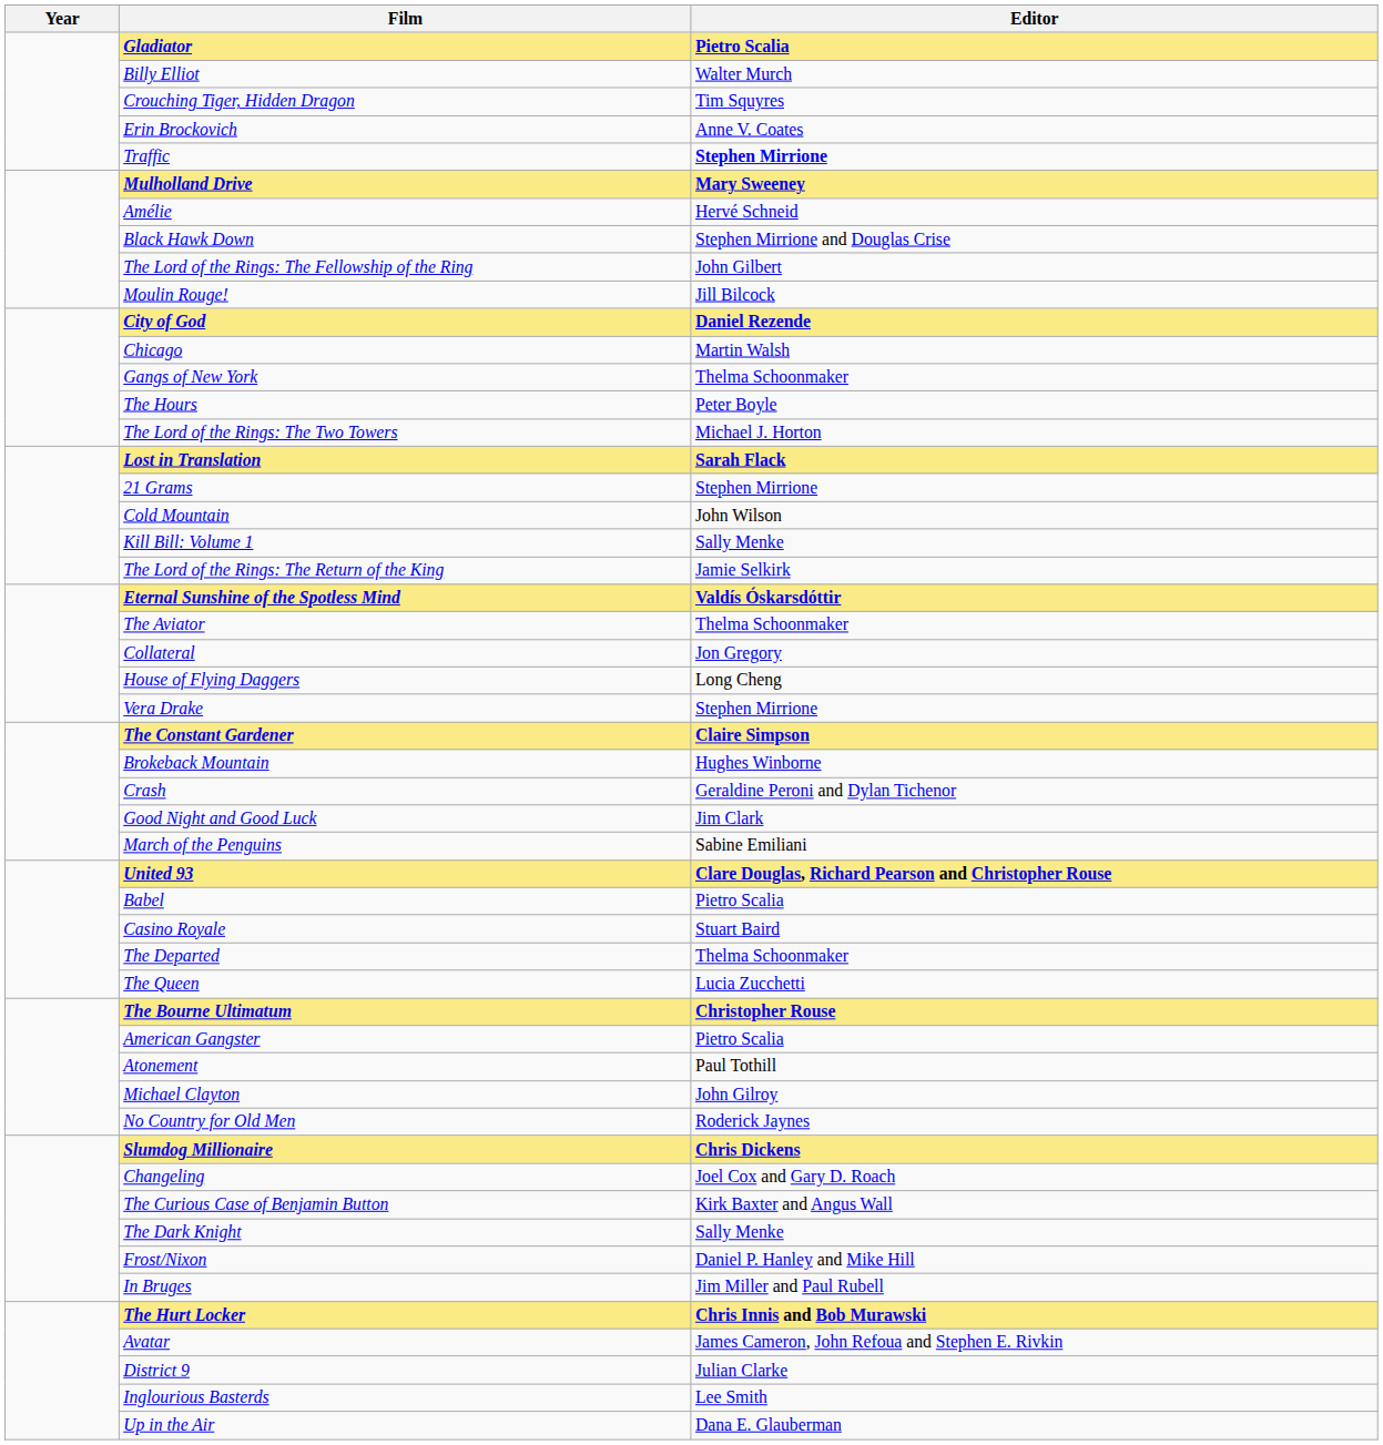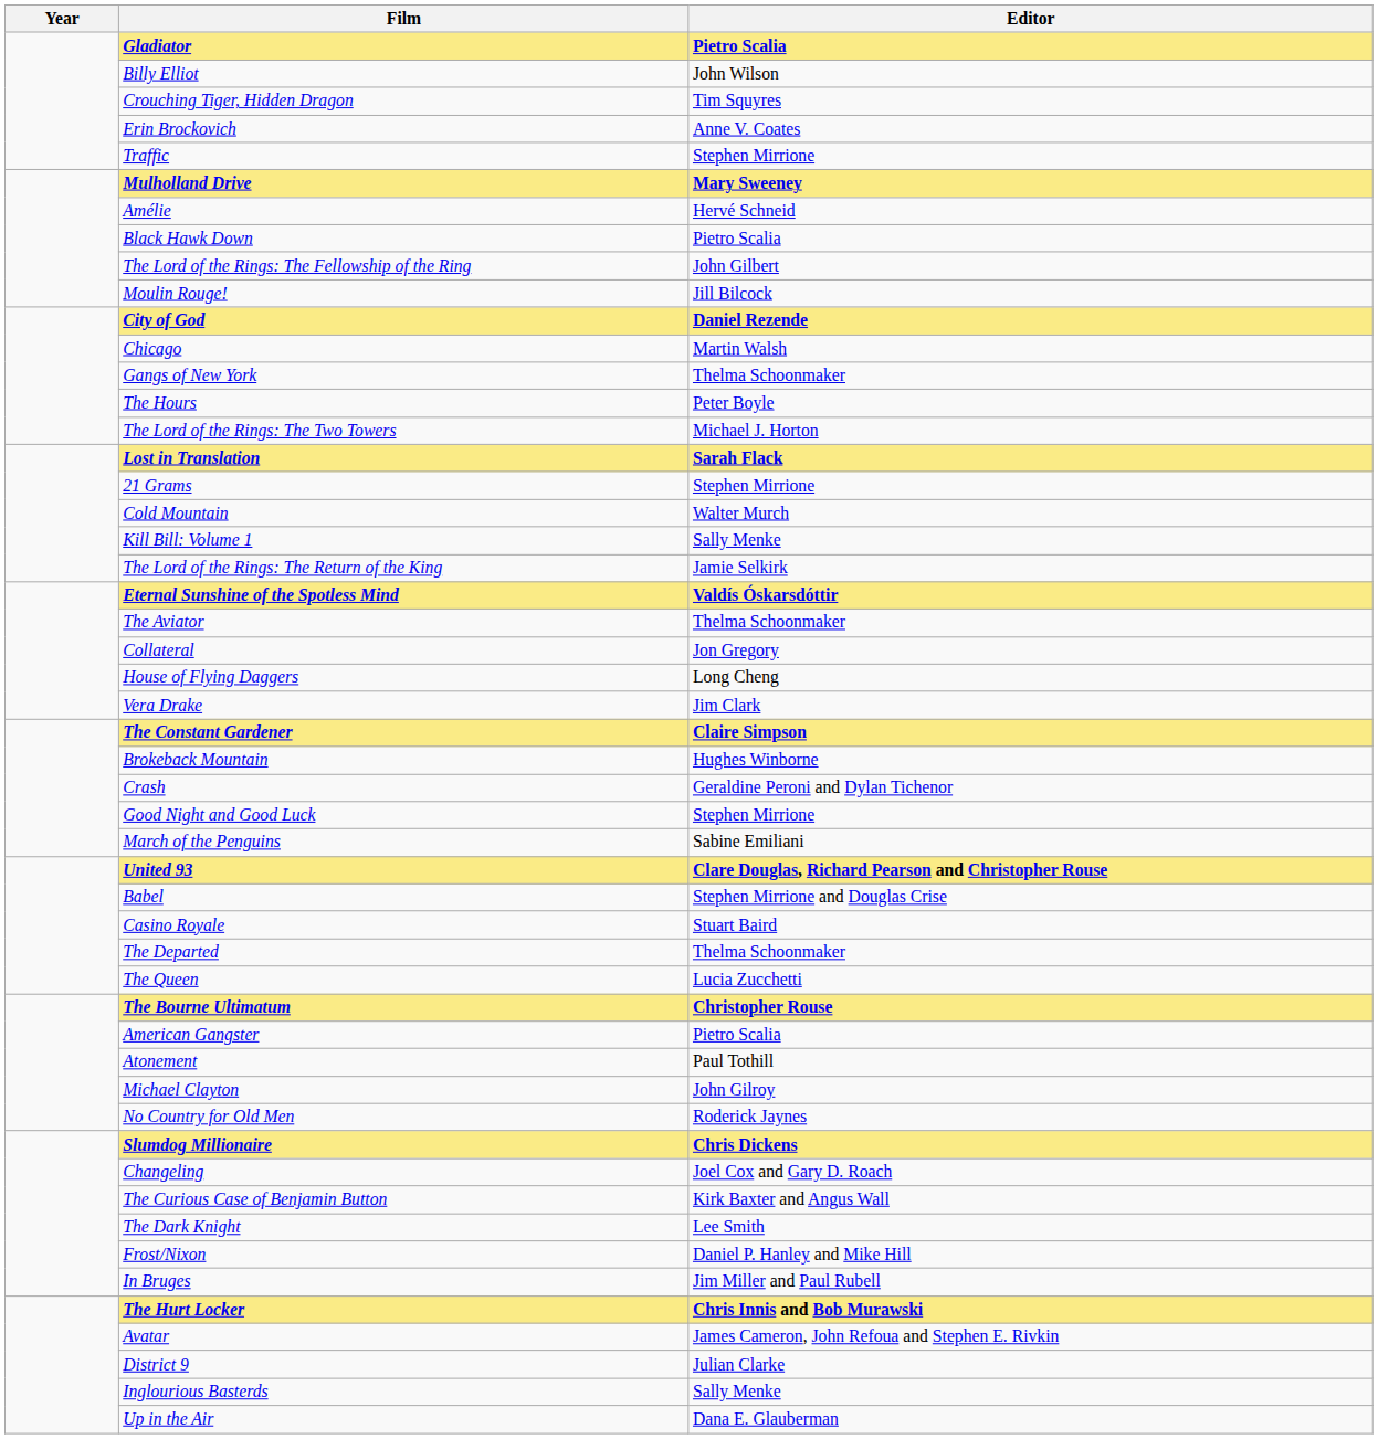Billy Elliot | Editor: Walter Murch -> John Wilson
Traffic | Editor: bold -> normal
Black Hawk Down | Editor: Stephen Mirrione and Douglas Crise -> Pietro Scalia
Cold Mountain | Editor: John Wilson -> Walter Murch
Vera Drake | Editor: Stephen Mirrione -> Jim Clark
Good Night and Good Luck | Editor: Jim Clark -> Stephen Mirrione
Babel | Editor: Pietro Scalia -> Stephen Mirrione and Douglas Crise
The Dark Knight | Editor: Sally Menke -> Lee Smith
Inglourious Basterds | Editor: Lee Smith -> Sally Menke
